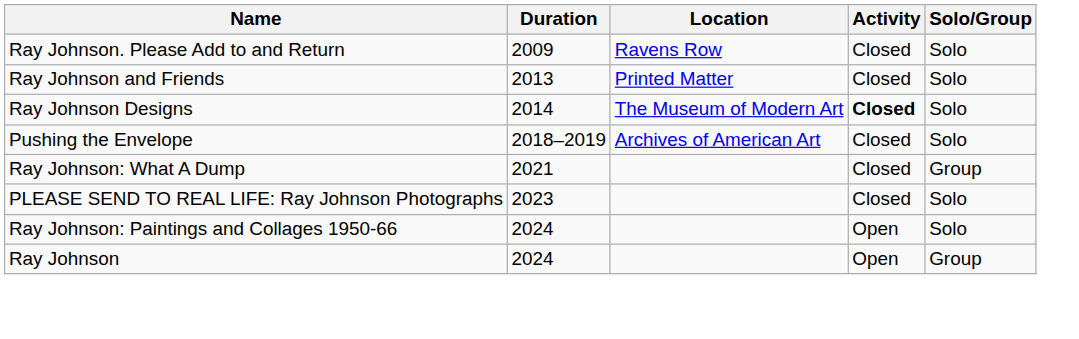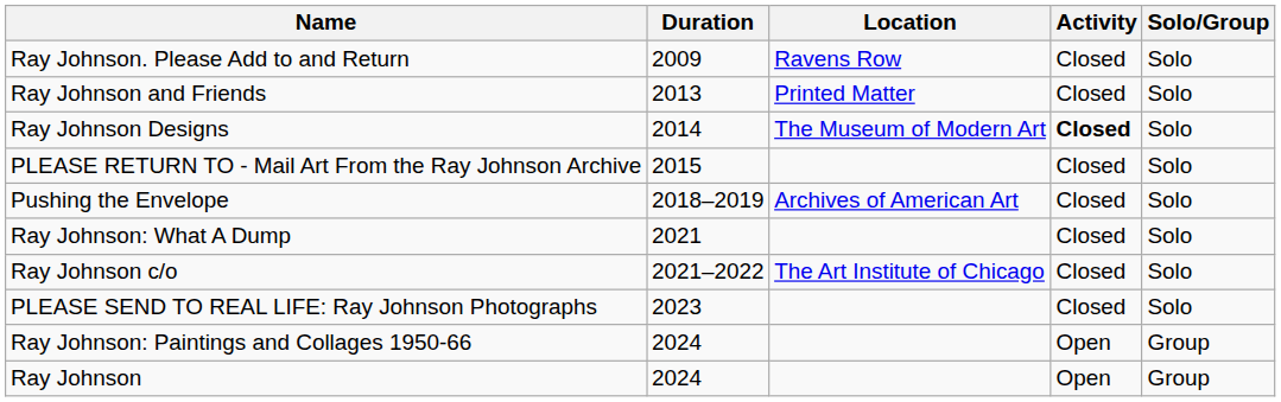+ row: PLEASE RETURN TO - Mail Art From the Ray Johnson Archive | 2015 | Closed | Solo
Ray Johnson: What A Dump | Solo/Group: Group -> Solo
+ row: Ray Johnson c/o | 2021–2022 | The Art Institute of Chicago | Closed | Solo
Ray Johnson: Paintings and Collages 1950-66 | Solo/Group: Solo -> Group
